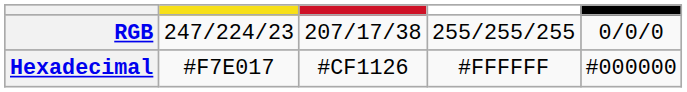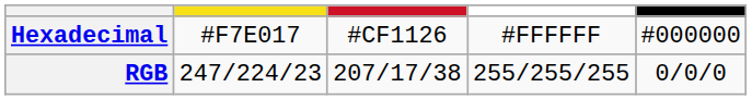rows swapped: RGB <-> Hexadecimal
